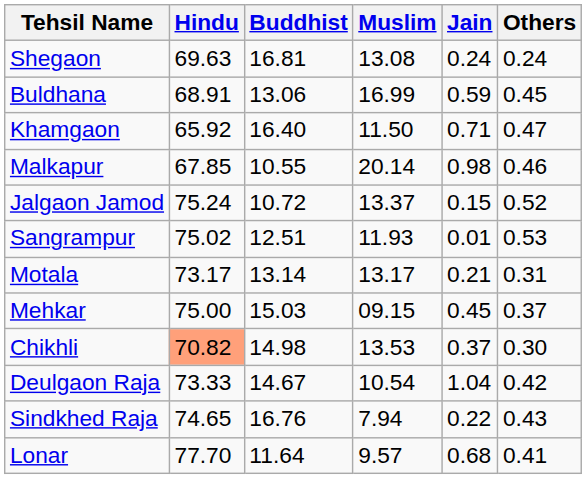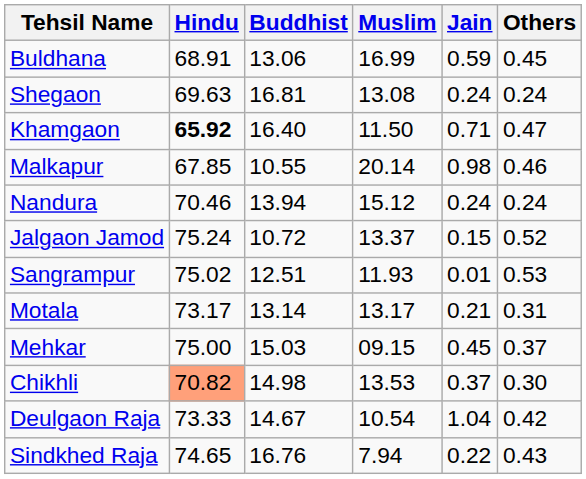rows swapped: Buldhana <-> Shegaon
Khamgaon | Hindu: normal -> bold
+ row: Nandura | 70.46 | 13.94 | 15.12 | 0.24 | 0.24
- row: Lonar | 77.70 | 11.64 | 9.57 | 0.68 | 0.41
